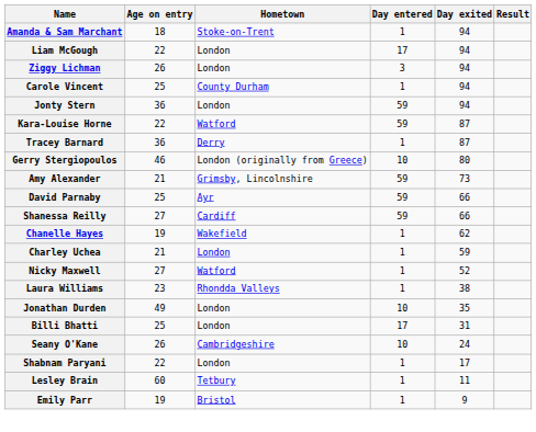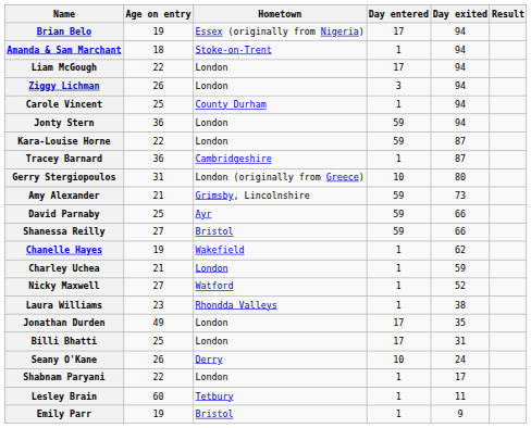+ row: Brian Belo | 19 | Essex (originally from Nigeria) | 17 | 94
Kara-Louise Horne | Hometown: Watford -> London
Tracey Barnard | Hometown: Derry -> Cambridgeshire
Gerry Stergiopoulos | Age on entry: 46 -> 31
Shanessa Reilly | Hometown: Cardiff -> Bristol
Jonathan Durden | Day entered: 10 -> 17
Seany O'Kane | Hometown: Cambridgeshire -> Derry
